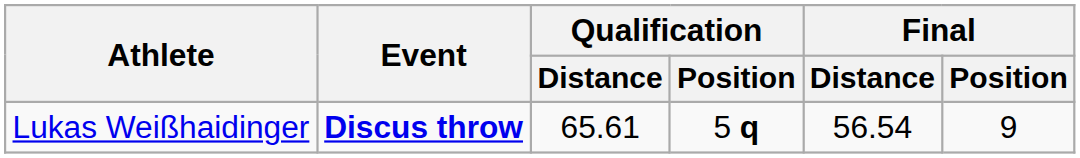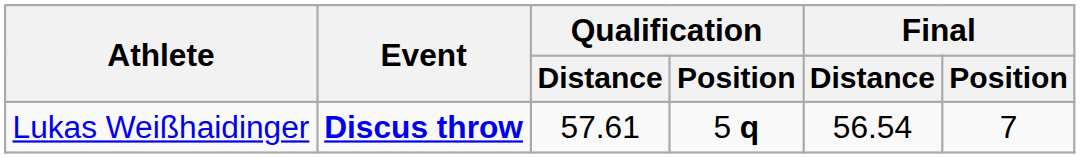Lukas Weißhaidinger | Qualification / Distance: 65.61 -> 57.61
Lukas Weißhaidinger | Final / Position: 9 -> 7
